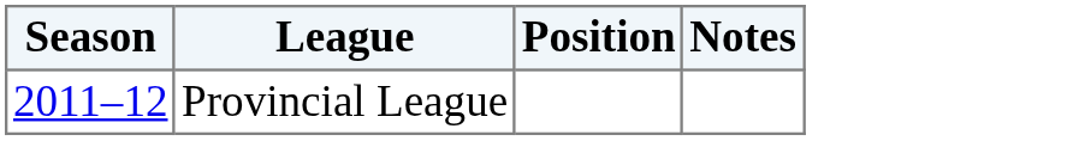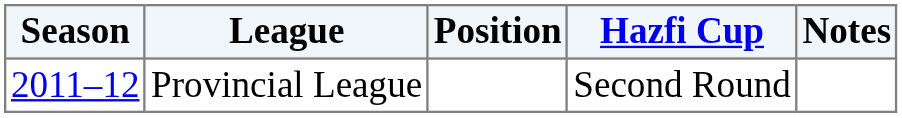+ column: Hazfi Cup | Second Round
